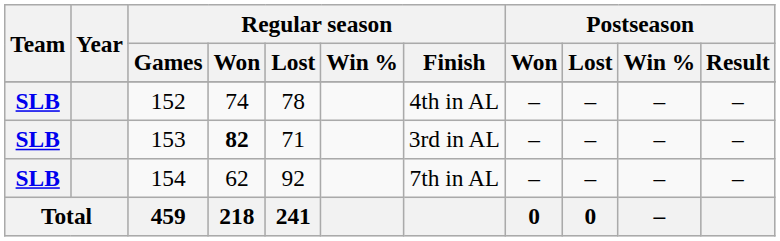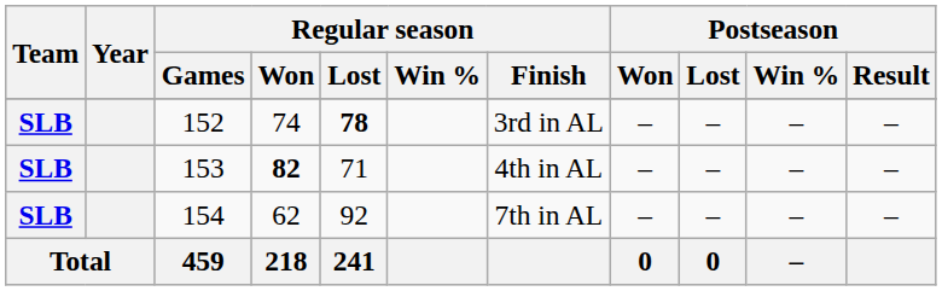152 | Regular season / Lost: normal -> bold
152 | Regular season / Finish: 4th in AL -> 3rd in AL
153 | Regular season / Finish: 3rd in AL -> 4th in AL
